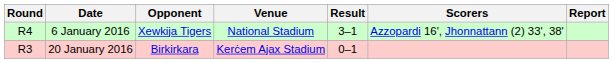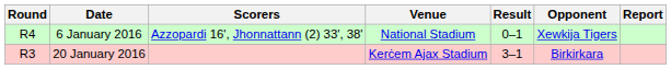columns swapped: Opponent <-> Scorers
6 January 2016 | Result: 3–1 -> 0–1
20 January 2016 | Result: 0–1 -> 3–1
